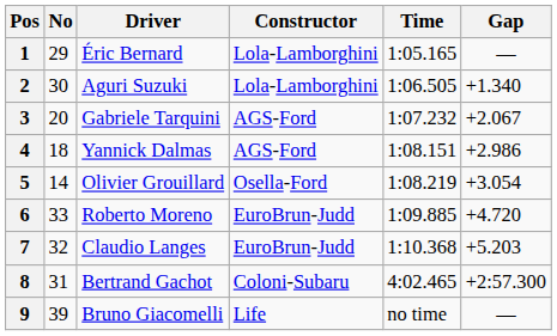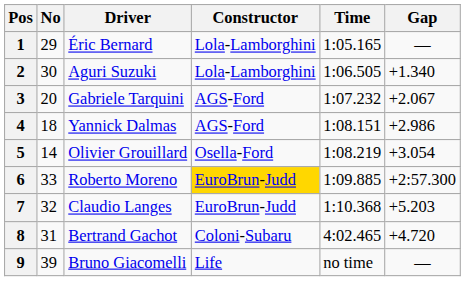6 | Constructor: no background -> gold background
6 | Gap: +4.720 -> +2:57.300
8 | Gap: +2:57.300 -> +4.720
